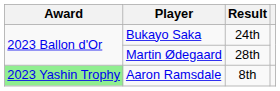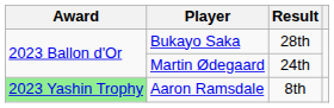Bukayo Saka | Result: 24th -> 28th
Martin Ødegaard | Result: 28th -> 24th
